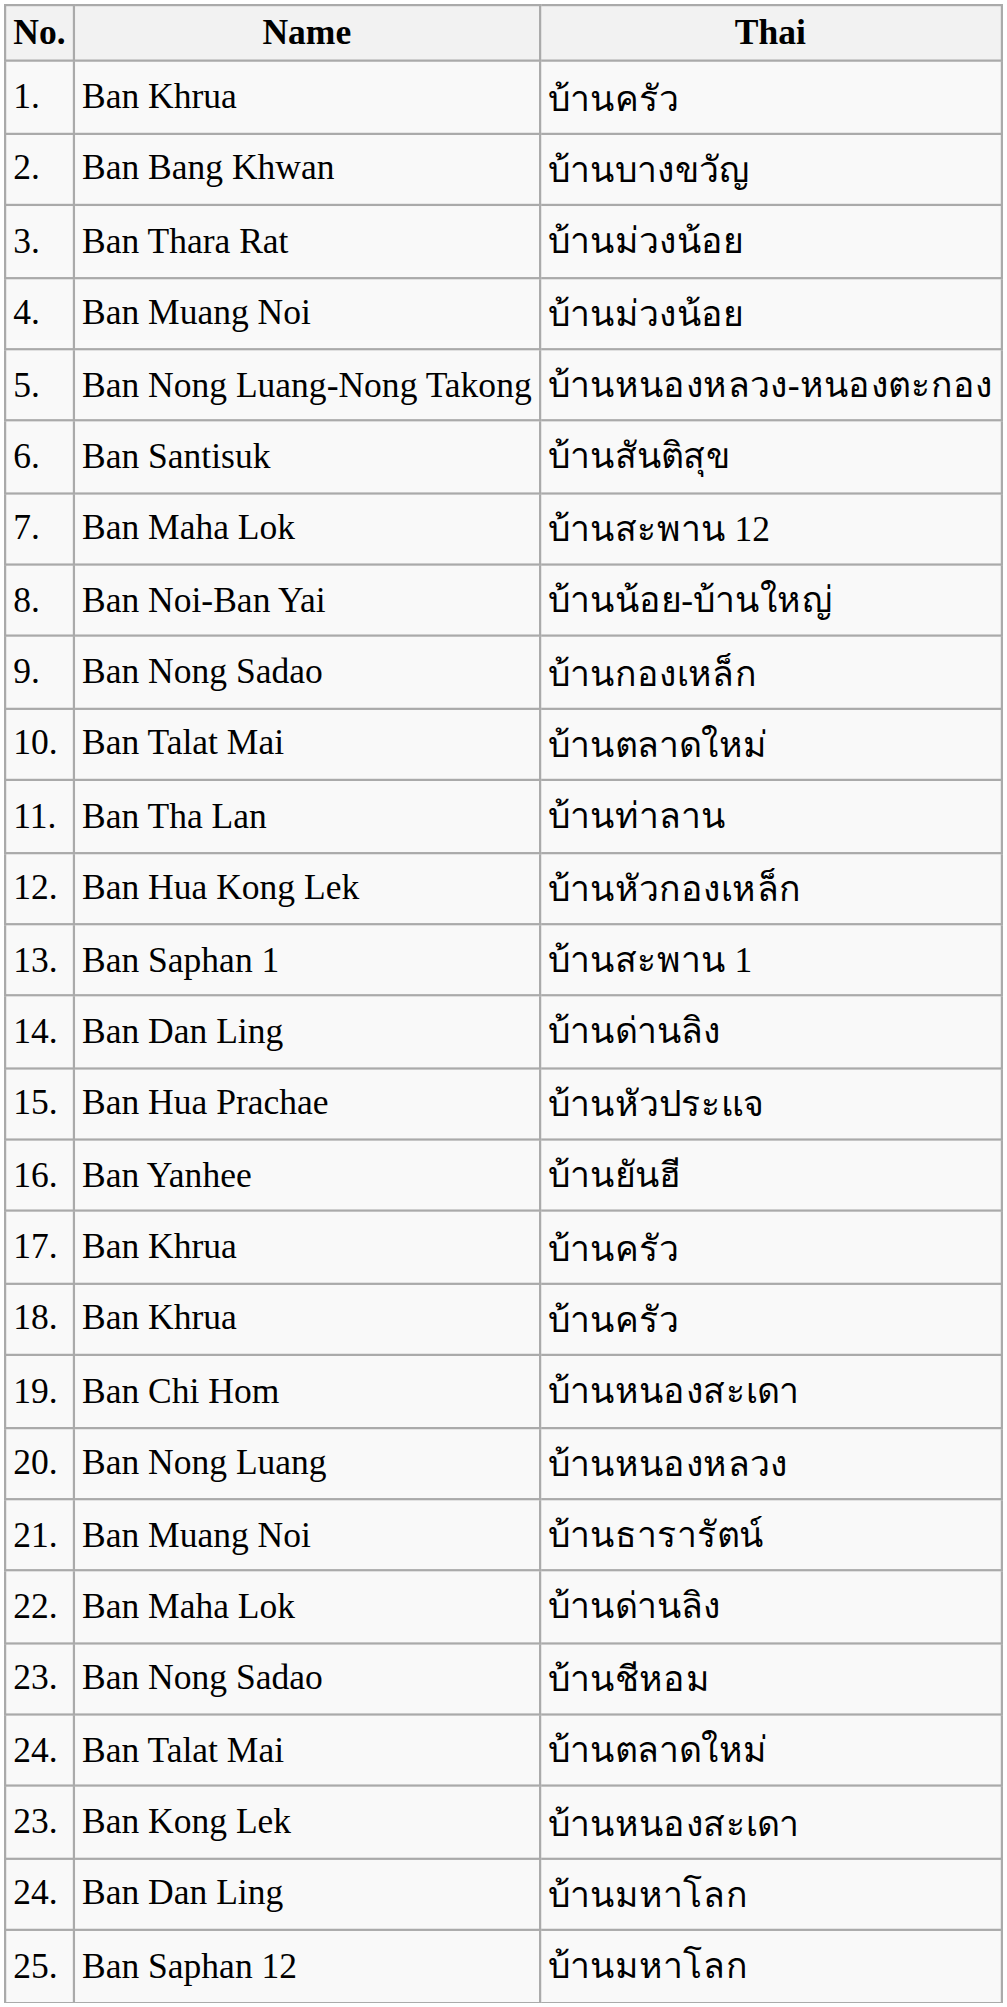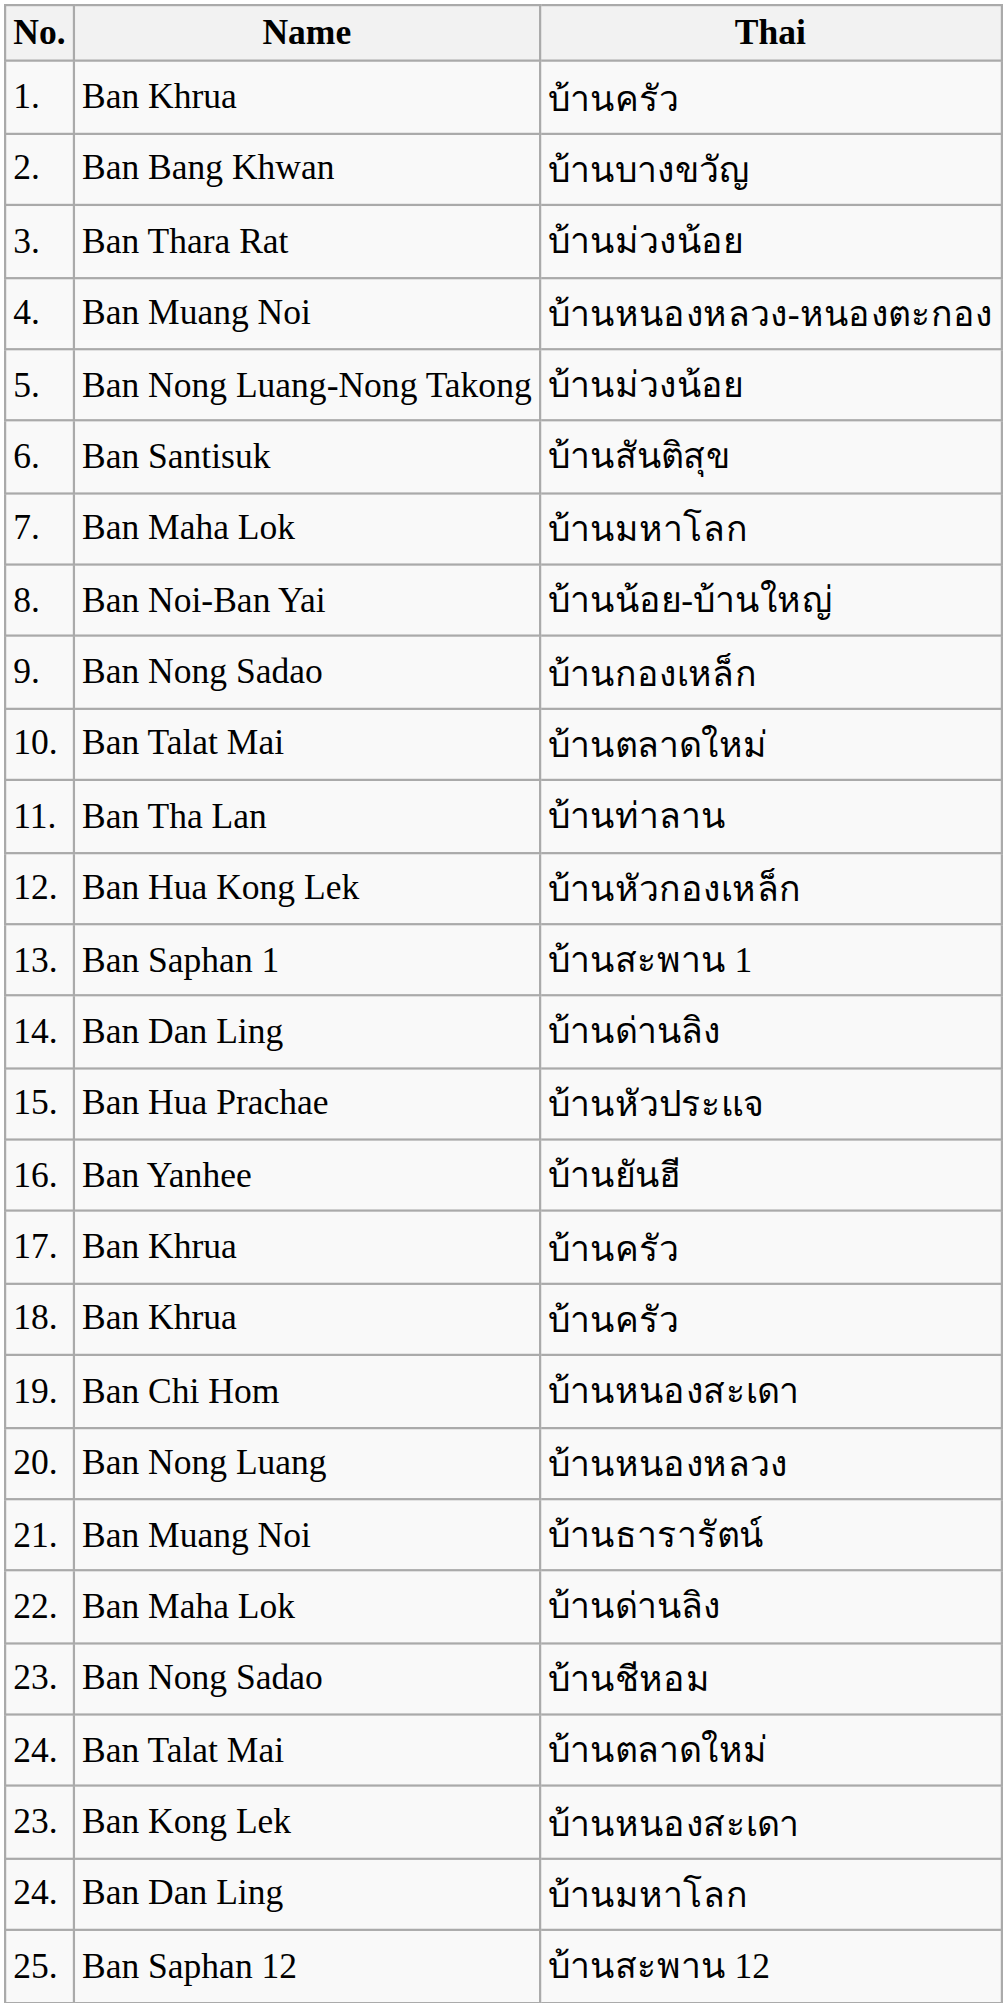4. | Thai: บ้านม่วงน้อย -> บ้านหนองหลวง-หนองตะกอง
5. | Thai: บ้านหนองหลวง-หนองตะกอง -> บ้านม่วงน้อย
7. | Thai: บ้านสะพาน 12 -> บ้านมหาโลก
25. | Thai: บ้านมหาโลก -> บ้านสะพาน 12
